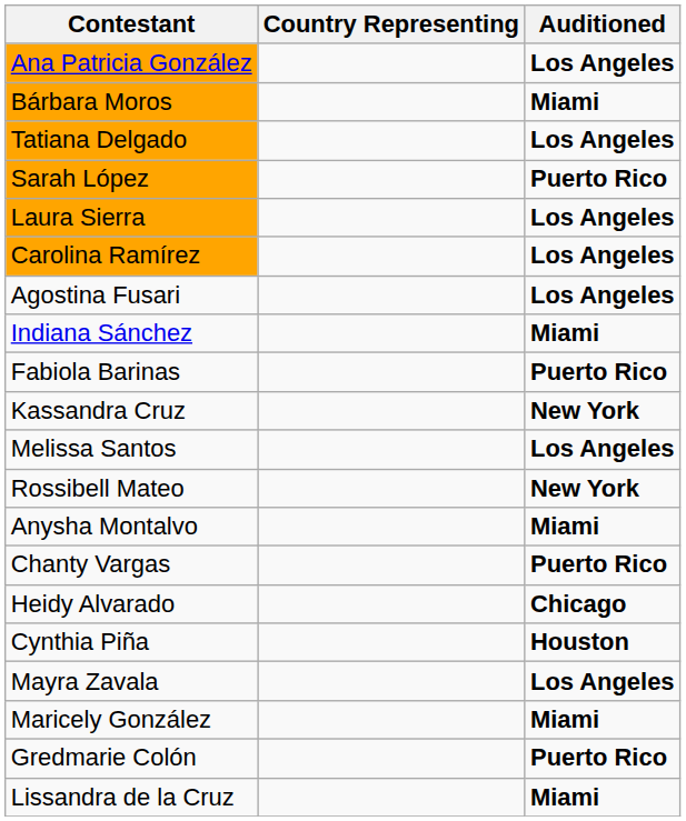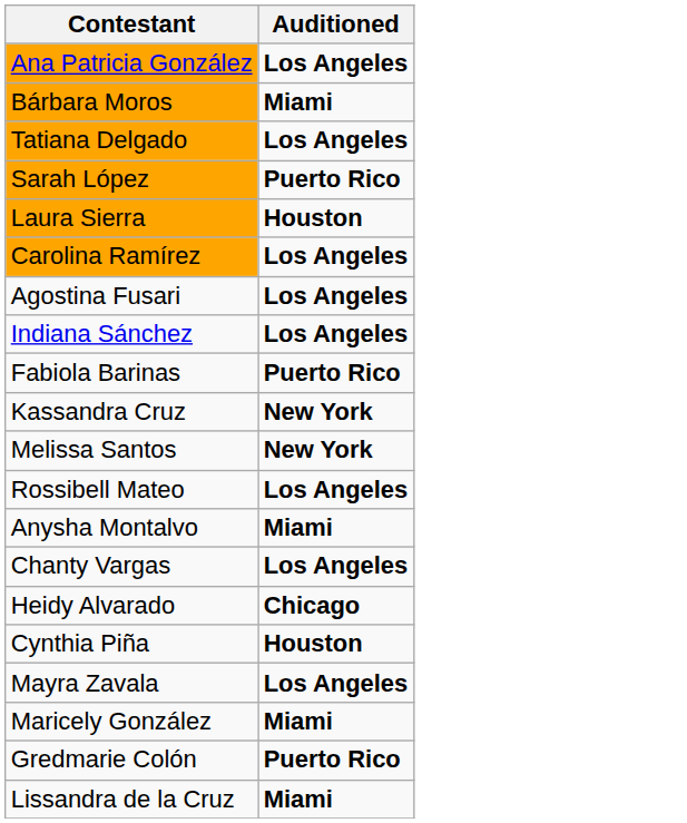- column: Country Representing
Laura Sierra | Auditioned: Los Angeles -> Houston
Indiana Sánchez | Auditioned: Miami -> Los Angeles
Melissa Santos | Auditioned: Los Angeles -> New York
Rossibell Mateo | Auditioned: New York -> Los Angeles
Chanty Vargas | Auditioned: Puerto Rico -> Los Angeles
